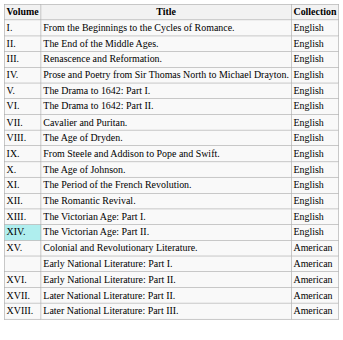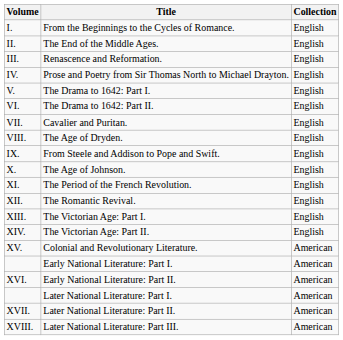The Victorian Age: Part II. | Volume: paleturquoise background -> no background
+ row: Later National Literature: Part I. | American
